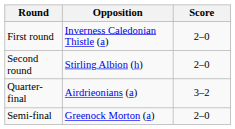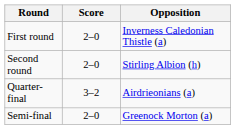columns swapped: Opposition <-> Score
